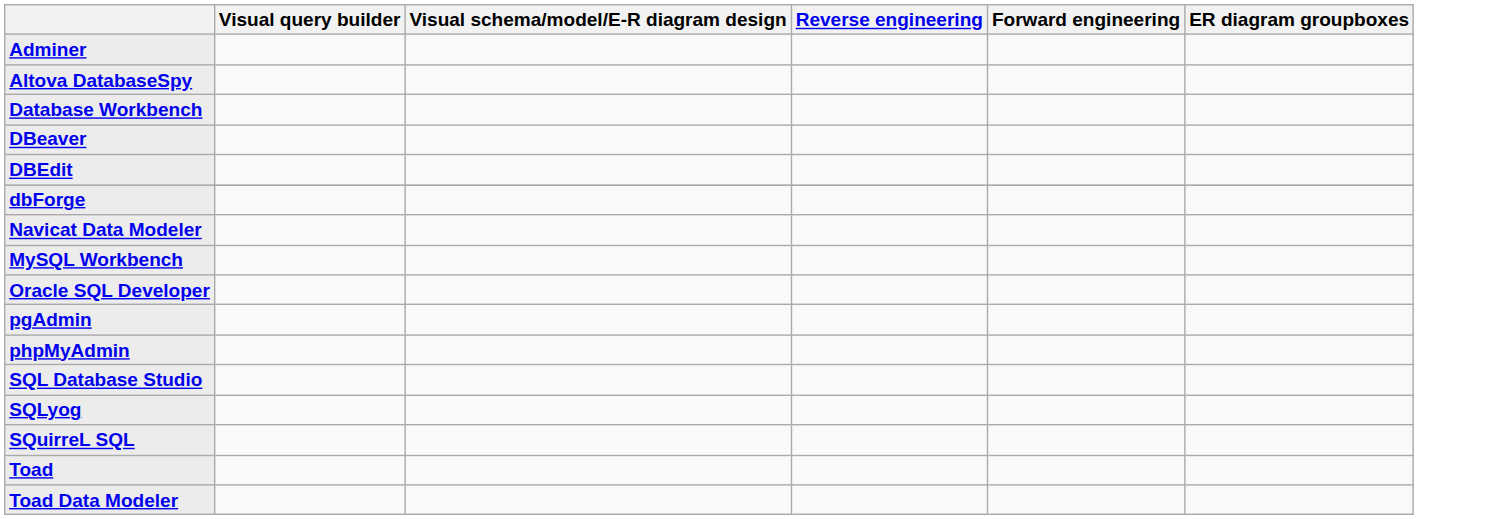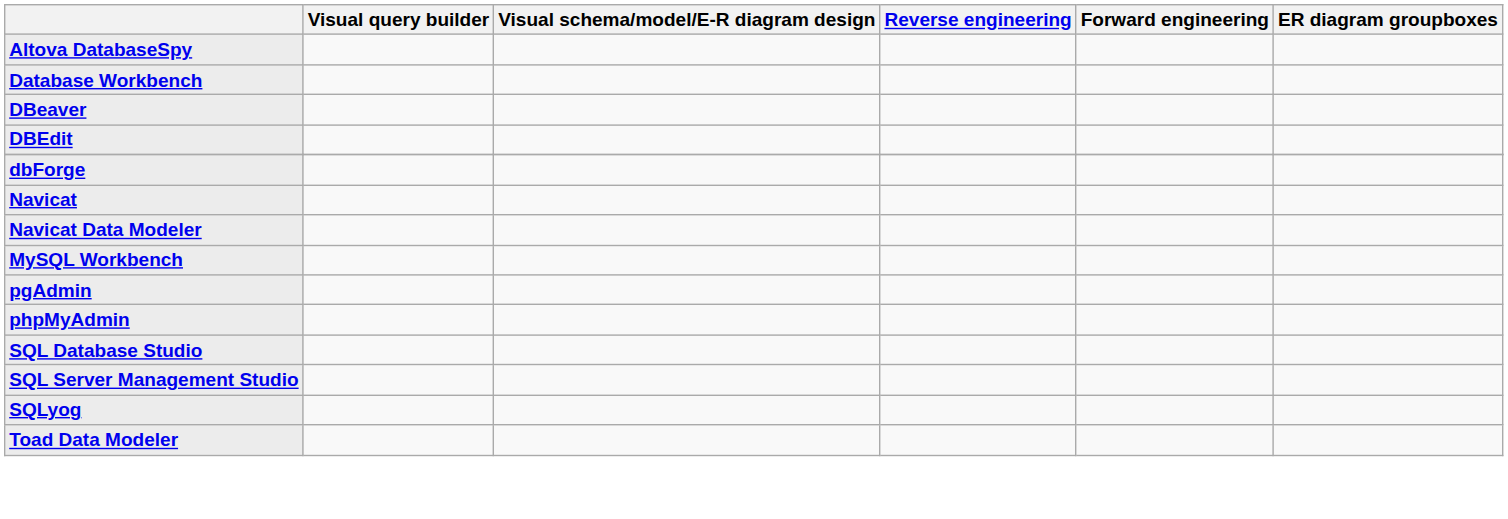- row: Adminer
+ row: Navicat
- row: Oracle SQL Developer
+ row: SQL Server Management Studio
- row: SQuirreL SQL
- row: Toad
